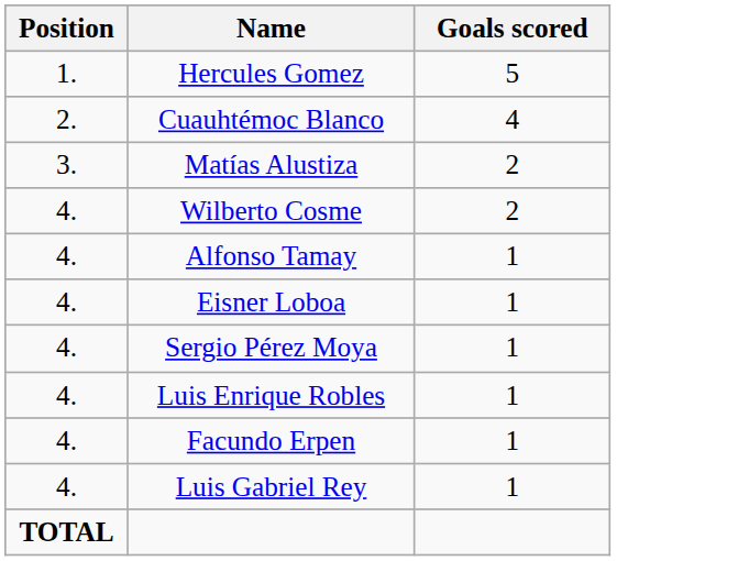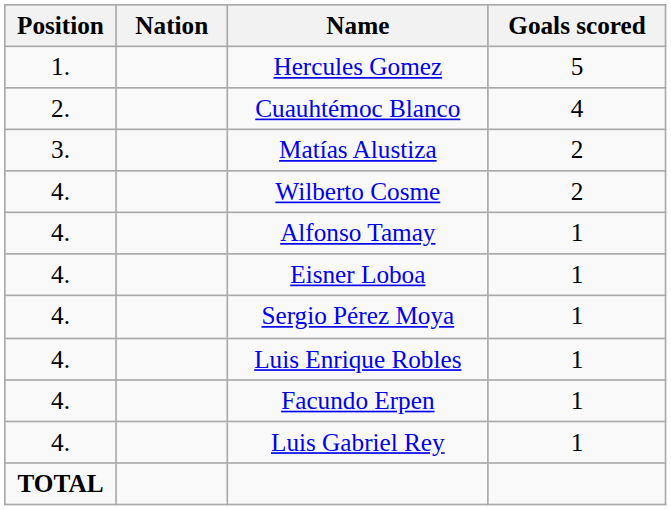+ column: Nation
